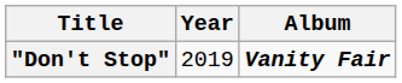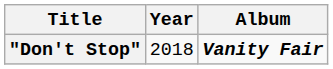"Don't Stop" | Year: 2019 -> 2018
